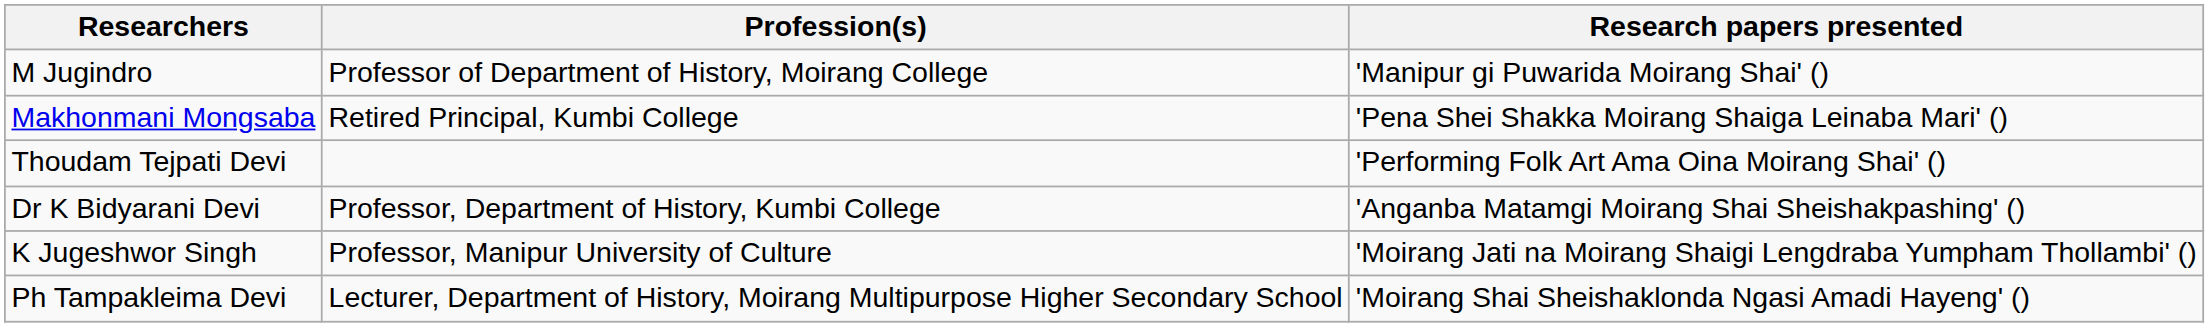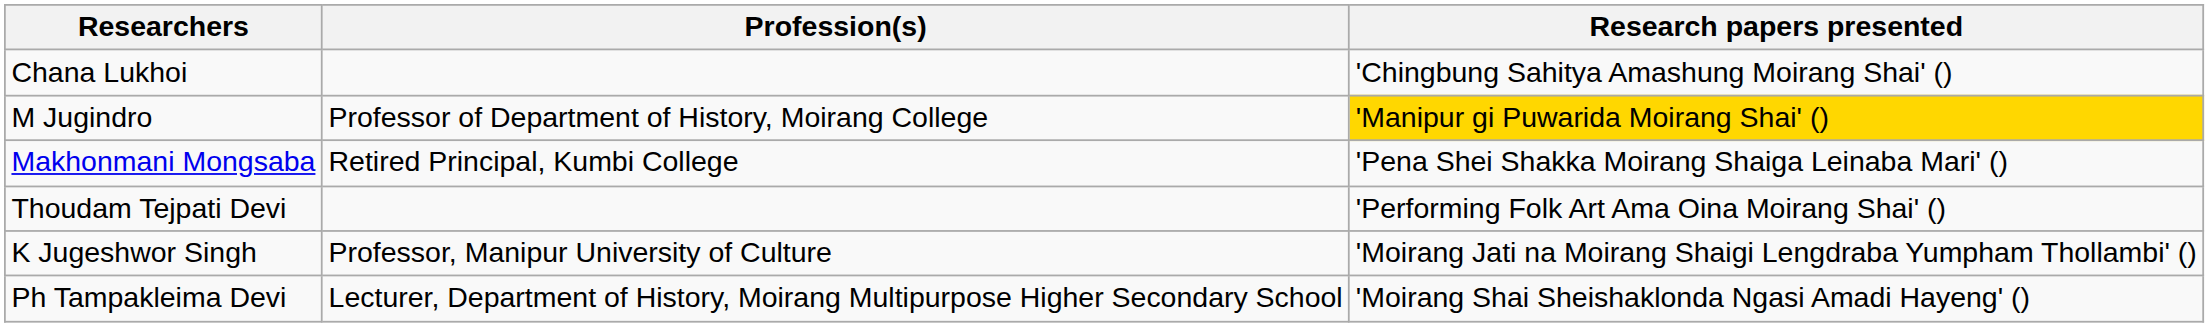+ row: Chana Lukhoi | 'Chingbung Sahitya Amashung Moirang Shai' ()
M Jugindro | Research papers presented: no background -> gold background
- row: Dr K Bidyarani Devi | Professor, Department of History, Kumbi College | 'Anganba Matamgi Moirang Shai Sheishakpashing' ()
